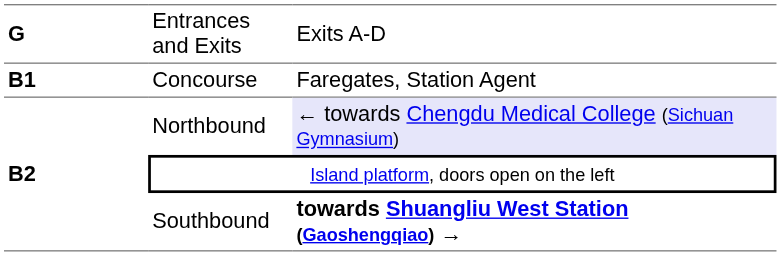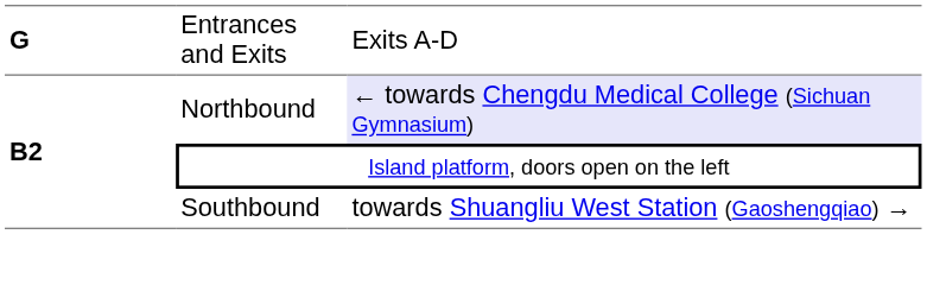- row: B1 | Concourse | Faregates, Station Agent
Southbound | column 3: bold -> normal
